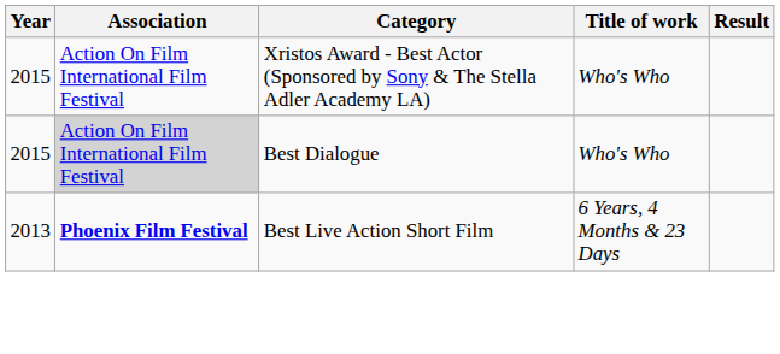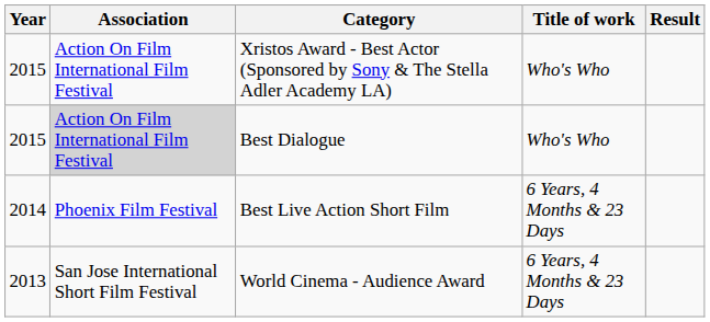Best Live Action Short Film | Year: 2013 -> 2014
Best Live Action Short Film | Association: bold -> normal
+ row: 2013 | San Jose International Short Film Festival | World Cinema - Audience Award | 6 Years, 4 Months & 23 Days
